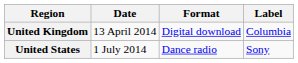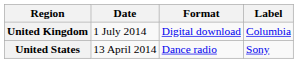United Kingdom | Date: 13 April 2014 -> 1 July 2014
United States | Date: 1 July 2014 -> 13 April 2014
